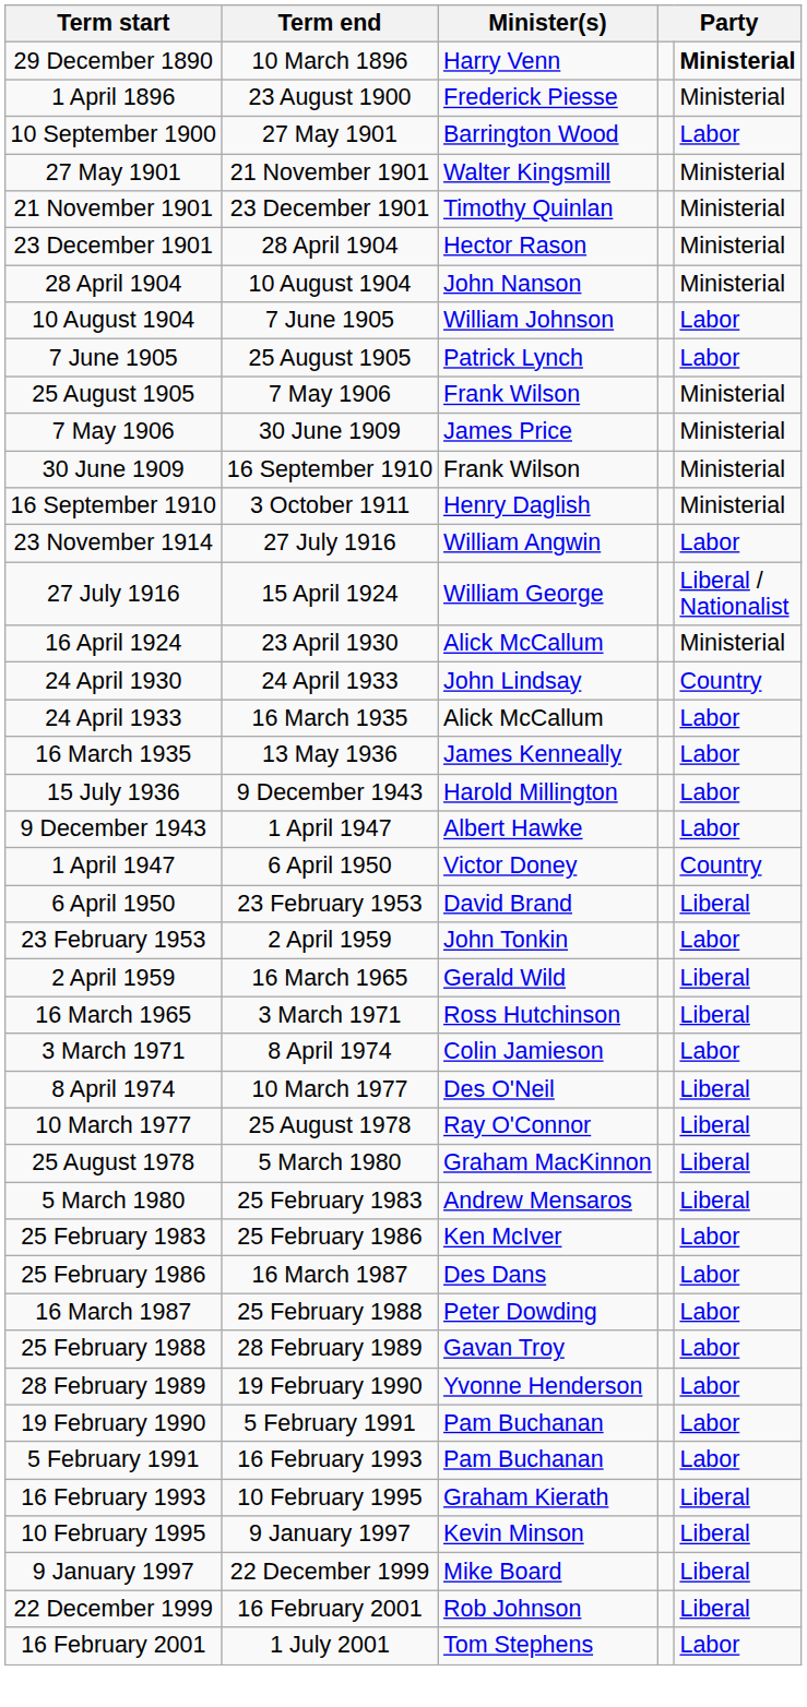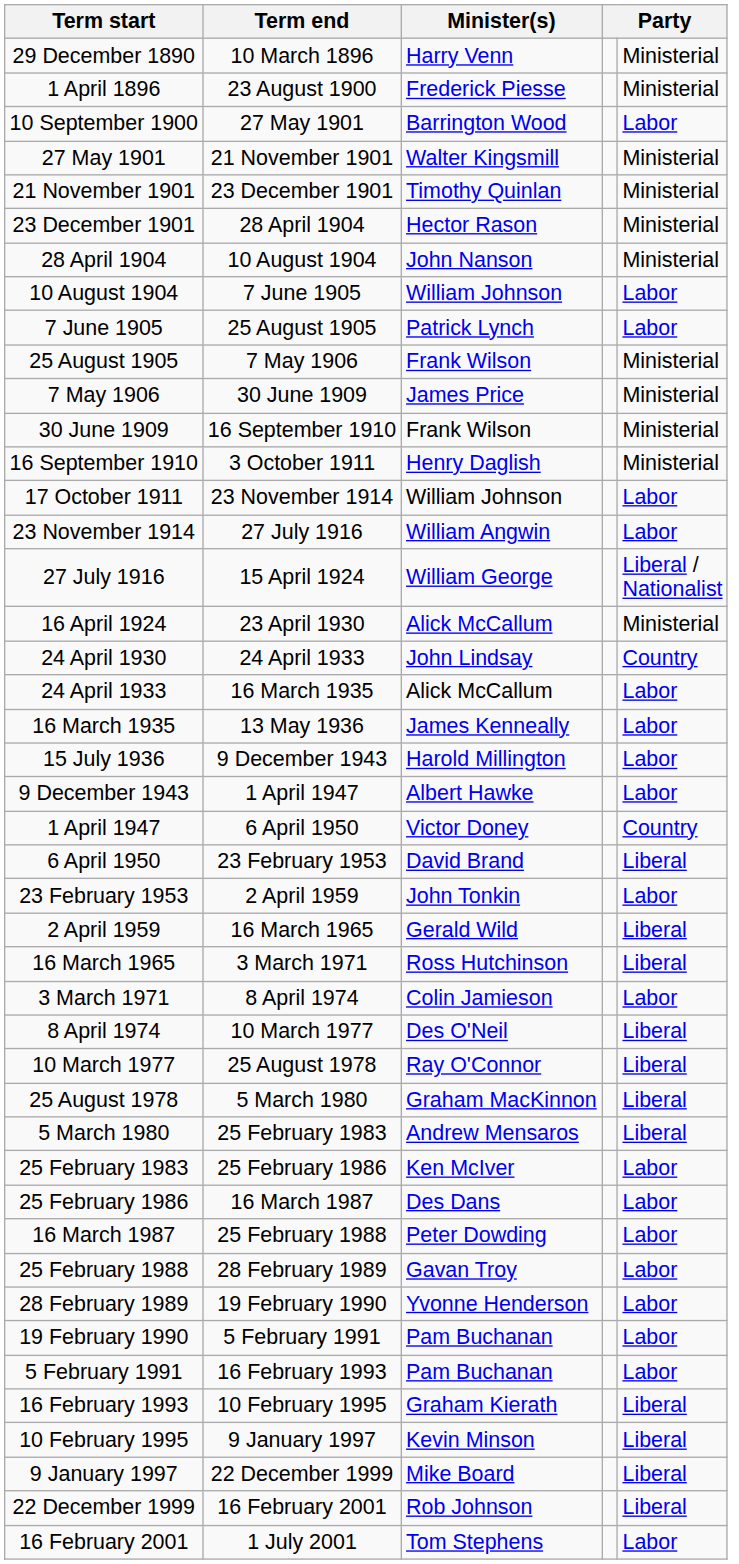29 December 1890 | column 5: bold -> normal
+ row: 17 October 1911 | 23 November 1914 | William Johnson | Labor
